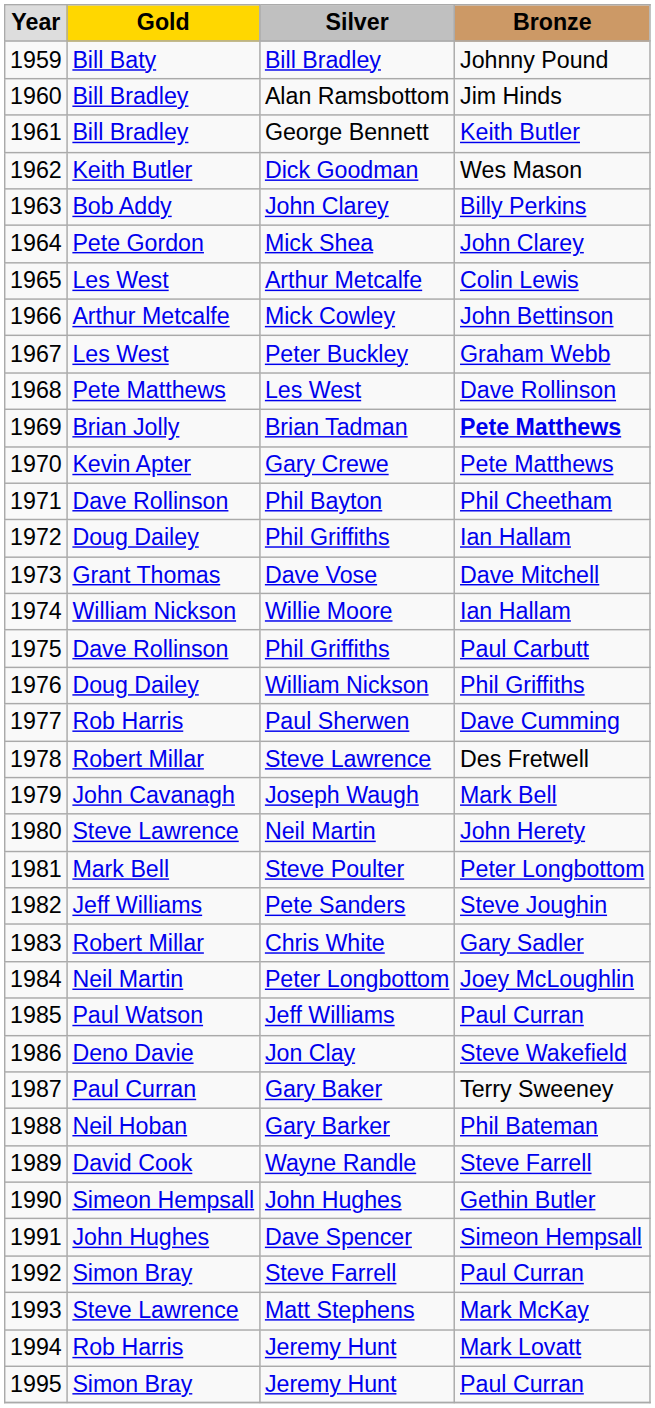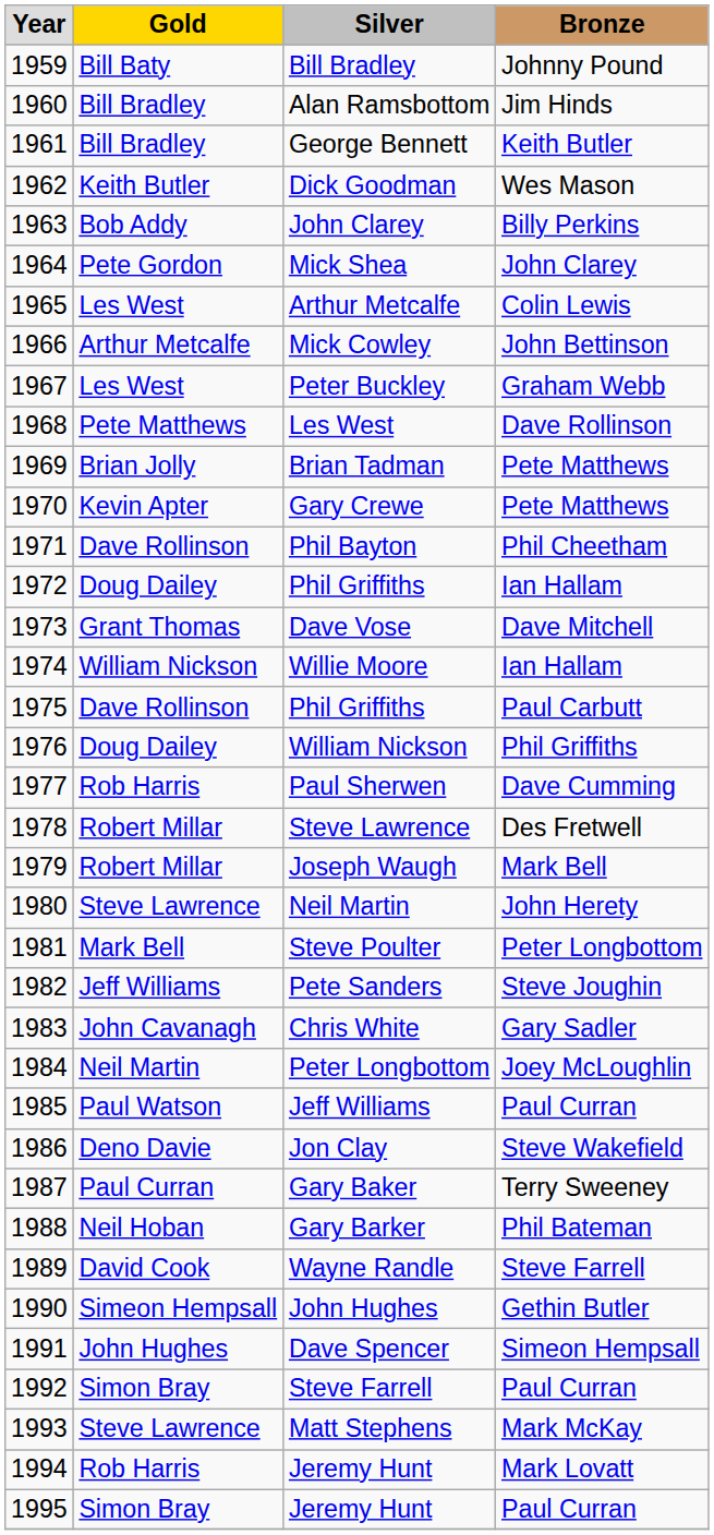Brian Tadman | column 4: bold -> normal
Joseph Waugh | column 2: John Cavanagh -> Robert Millar
Chris White | column 2: Robert Millar -> John Cavanagh
